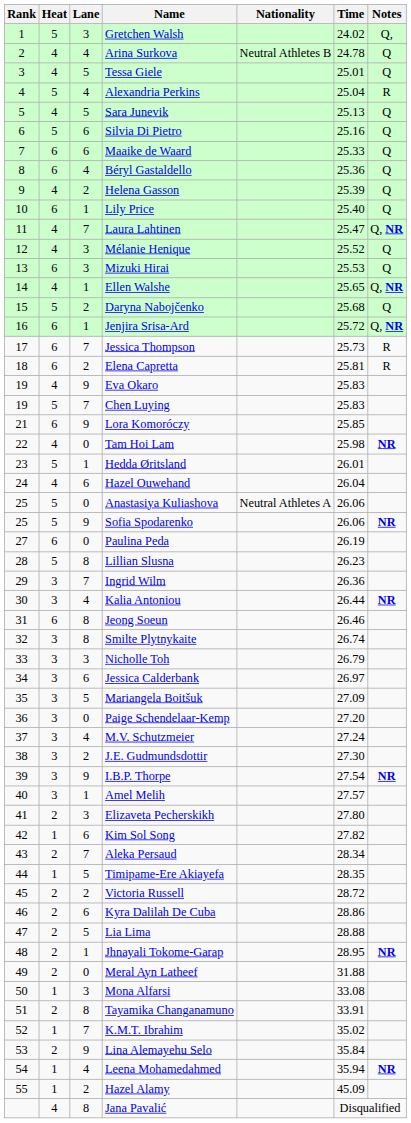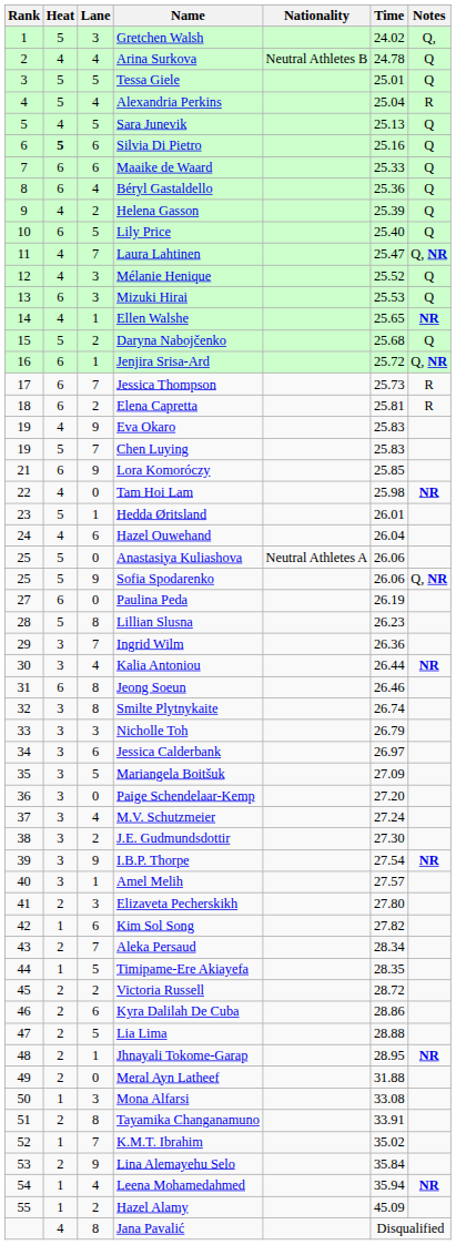Tessa Giele | Heat: 4 -> 5
Silvia Di Pietro | Heat: normal -> bold
Lily Price | Lane: 1 -> 5
Ellen Walshe | Notes: Q, NR -> NR
Sofia Spodarenko | Notes: NR -> Q, NR
